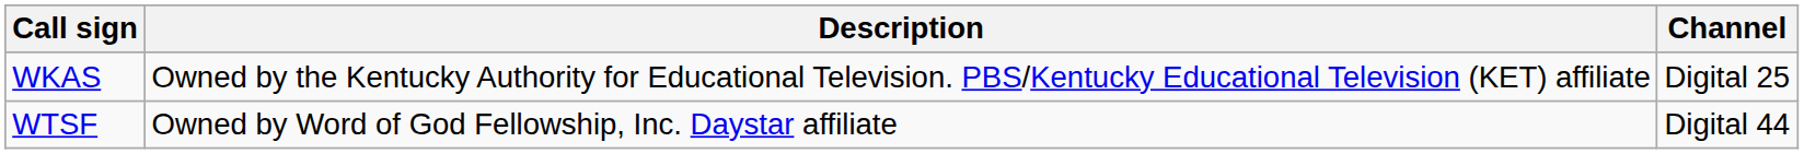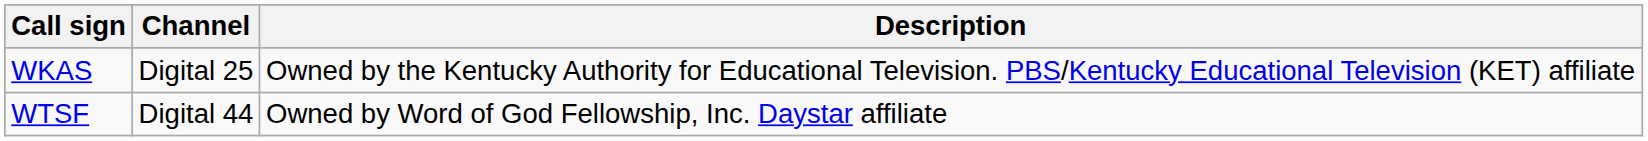columns swapped: Channel <-> Description
